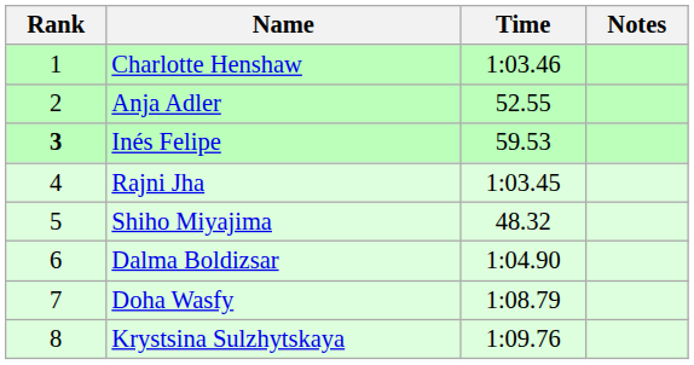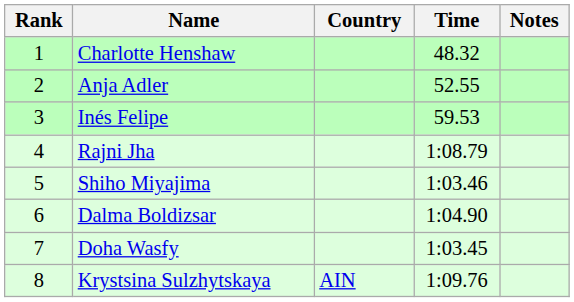+ column: Country | AIN
Charlotte Henshaw | Time: 1:03.46 -> 48.32
Inés Felipe | Rank: bold -> normal
Rajni Jha | Time: 1:03.45 -> 1:08.79
Shiho Miyajima | Time: 48.32 -> 1:03.46
Doha Wasfy | Time: 1:08.79 -> 1:03.45
